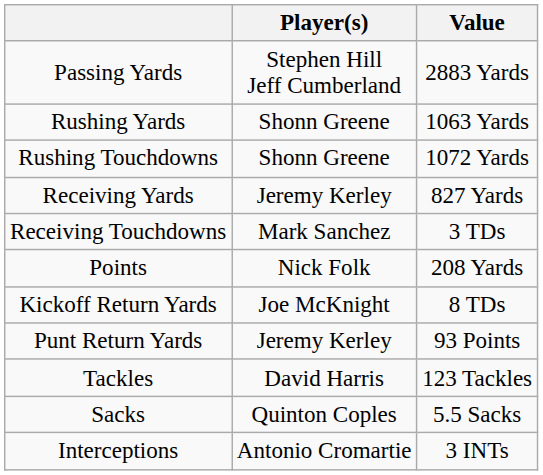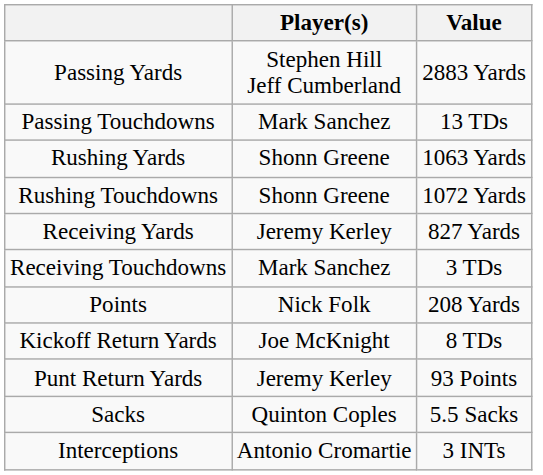+ row: Passing Touchdowns | Mark Sanchez | 13 TDs
- row: Tackles | David Harris | 123 Tackles
